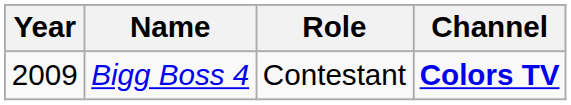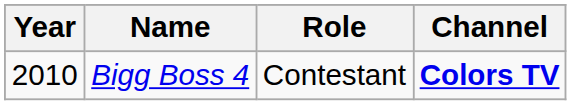Bigg Boss 4 | Year: 2009 -> 2010
